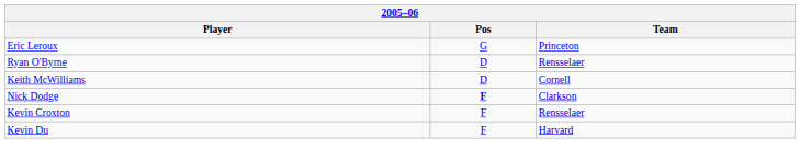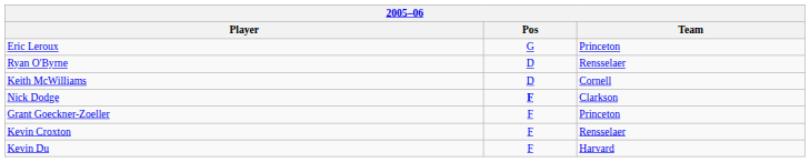+ row: Grant Goeckner-Zoeller | F | Princeton
